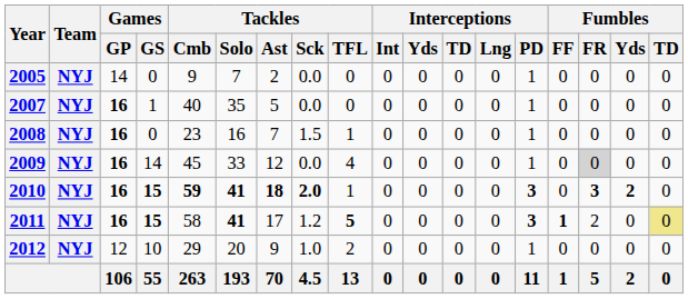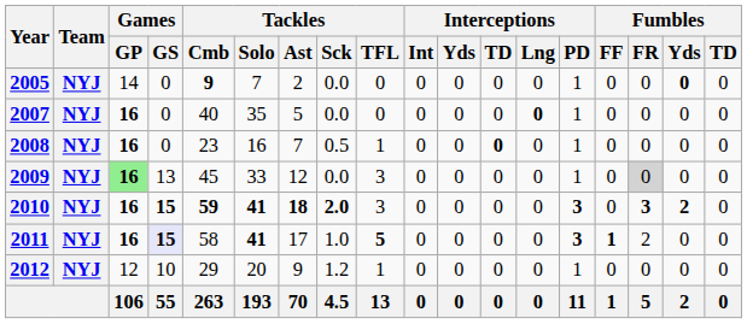2005 | Tackles / Cmb: normal -> bold
2005 | Fumbles / Yds: normal -> bold
2007 | Games / GS: 1 -> 0
2007 | Interceptions / Lng: normal -> bold
2008 | Tackles / Sck: 1.5 -> 0.5
2008 | Interceptions / TD: normal -> bold
2009 | Games / GP: no background -> lightgreen background
2009 | Games / GS: 14 -> 13
2009 | Tackles / TFL: 4 -> 3
2010 | Tackles / TFL: 1 -> 3
2011 | Games / GS: no background -> lavender background
2011 | Tackles / Sck: 1.2 -> 1.0
2011 | Fumbles / TD: khaki background -> no background
2012 | Tackles / Sck: 1.0 -> 1.2
2012 | Tackles / TFL: 2 -> 1
